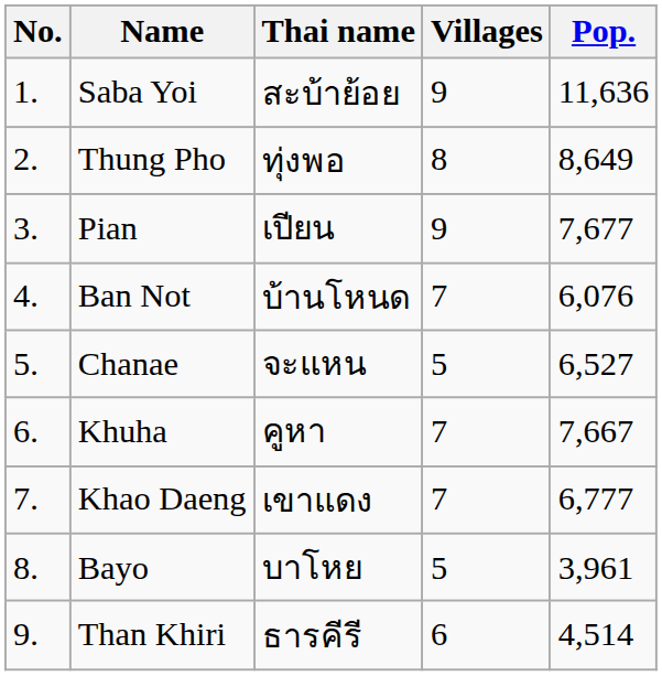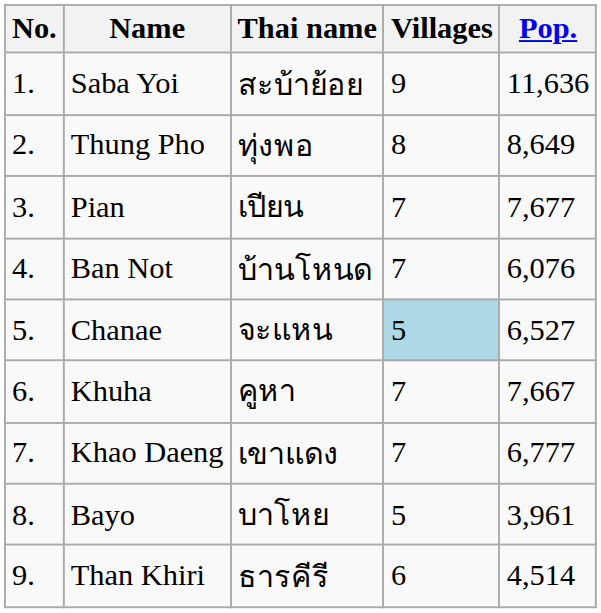Pian | Villages: 9 -> 7
Chanae | Villages: no background -> lightblue background
